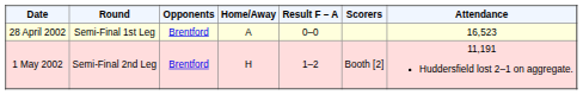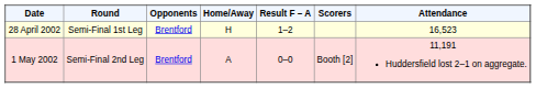28 April 2002 | Home/Away: A -> H
28 April 2002 | Result F – A: 0–0 -> 1–2
1 May 2002 | Home/Away: H -> A
1 May 2002 | Result F – A: 1–2 -> 0–0
